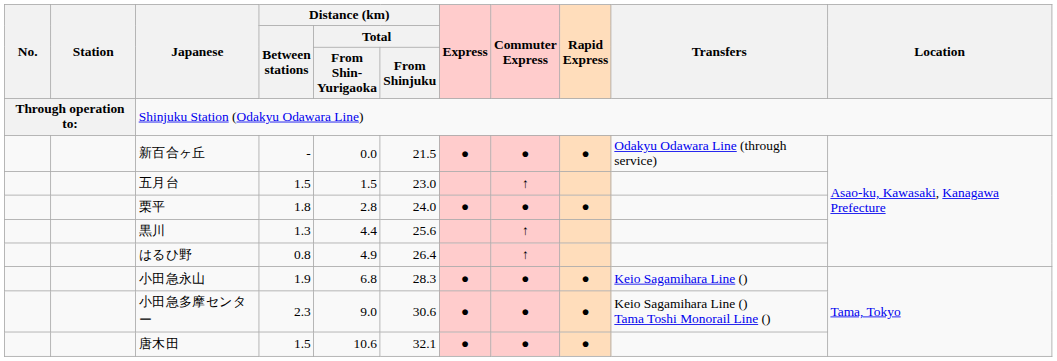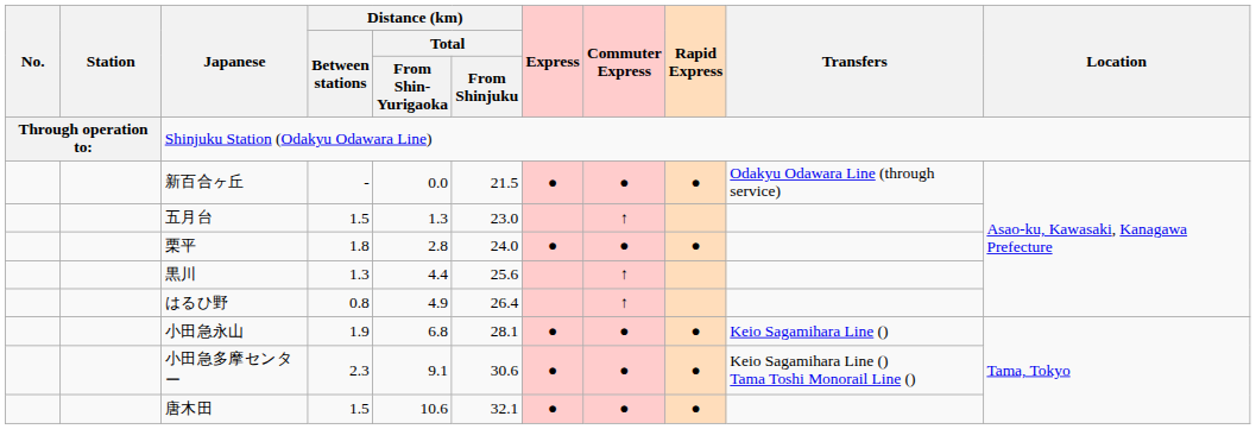五月台 | Distance (km) / Total / From Shin- Yurigaoka: 1.5 -> 1.3
小田急永山 | Distance (km) / Total / From Shinjuku: 28.3 -> 28.1
小田急多摩センター | Distance (km) / Total / From Shin- Yurigaoka: 9.0 -> 9.1
